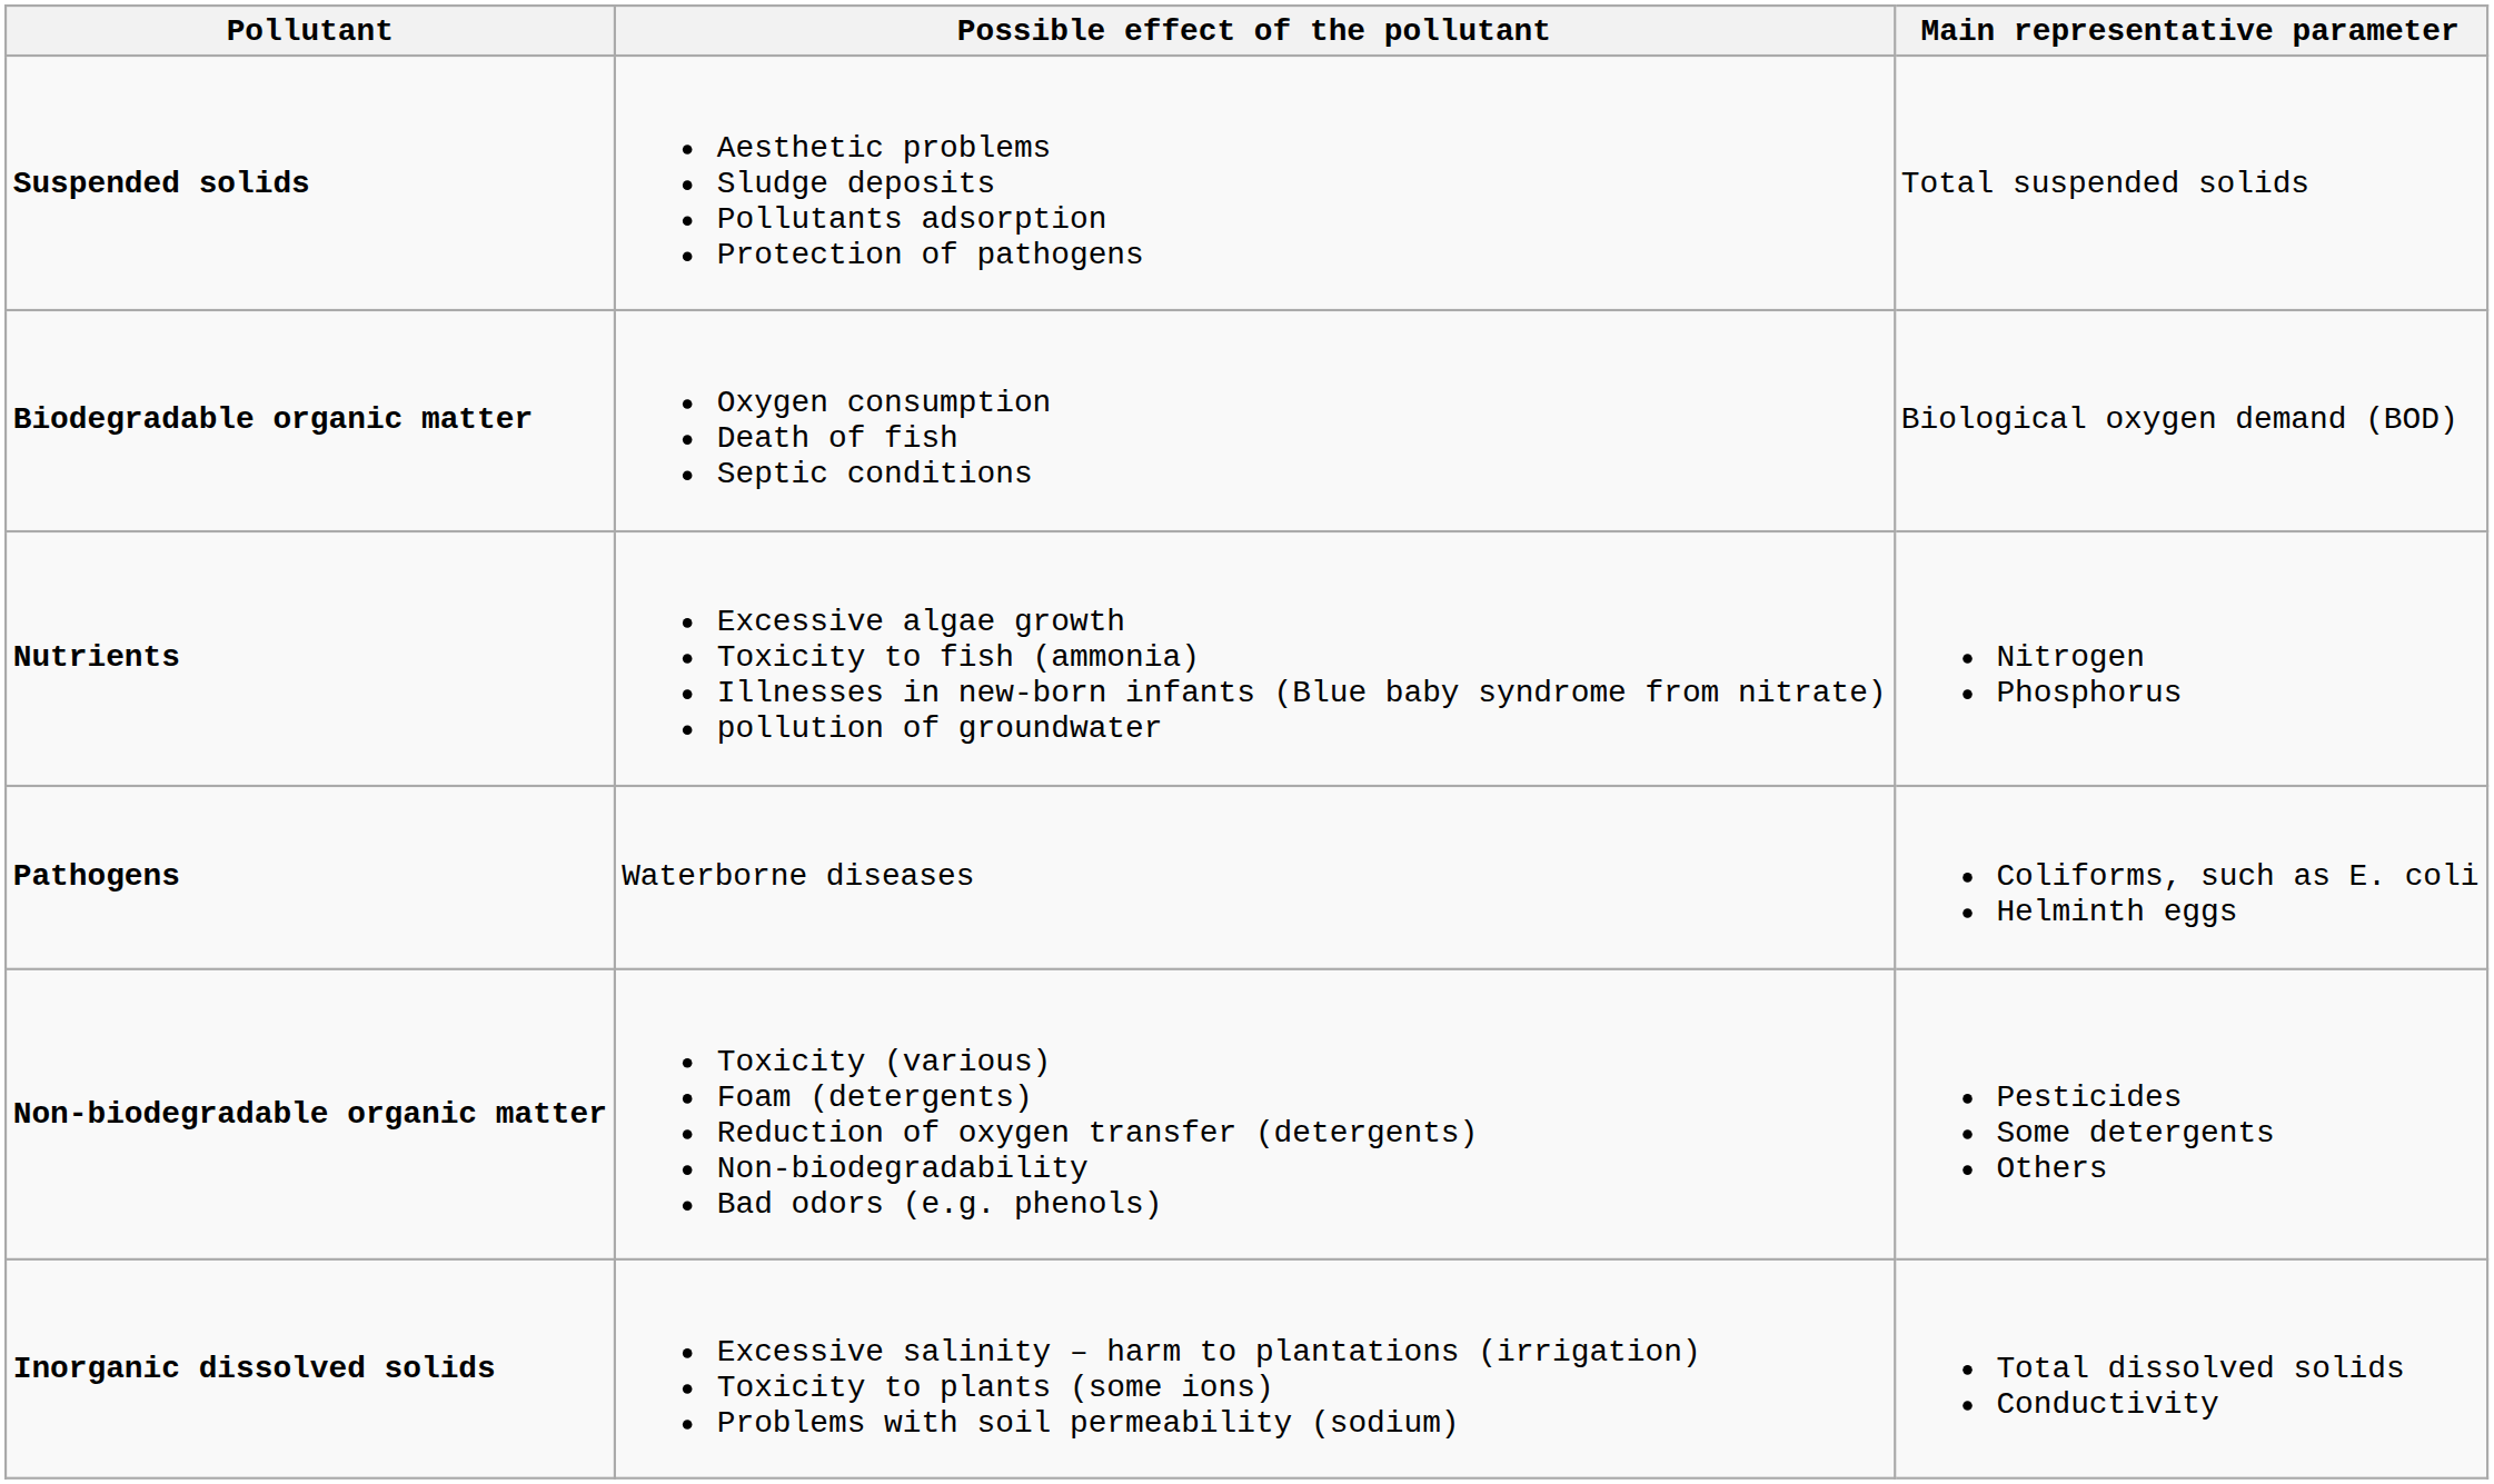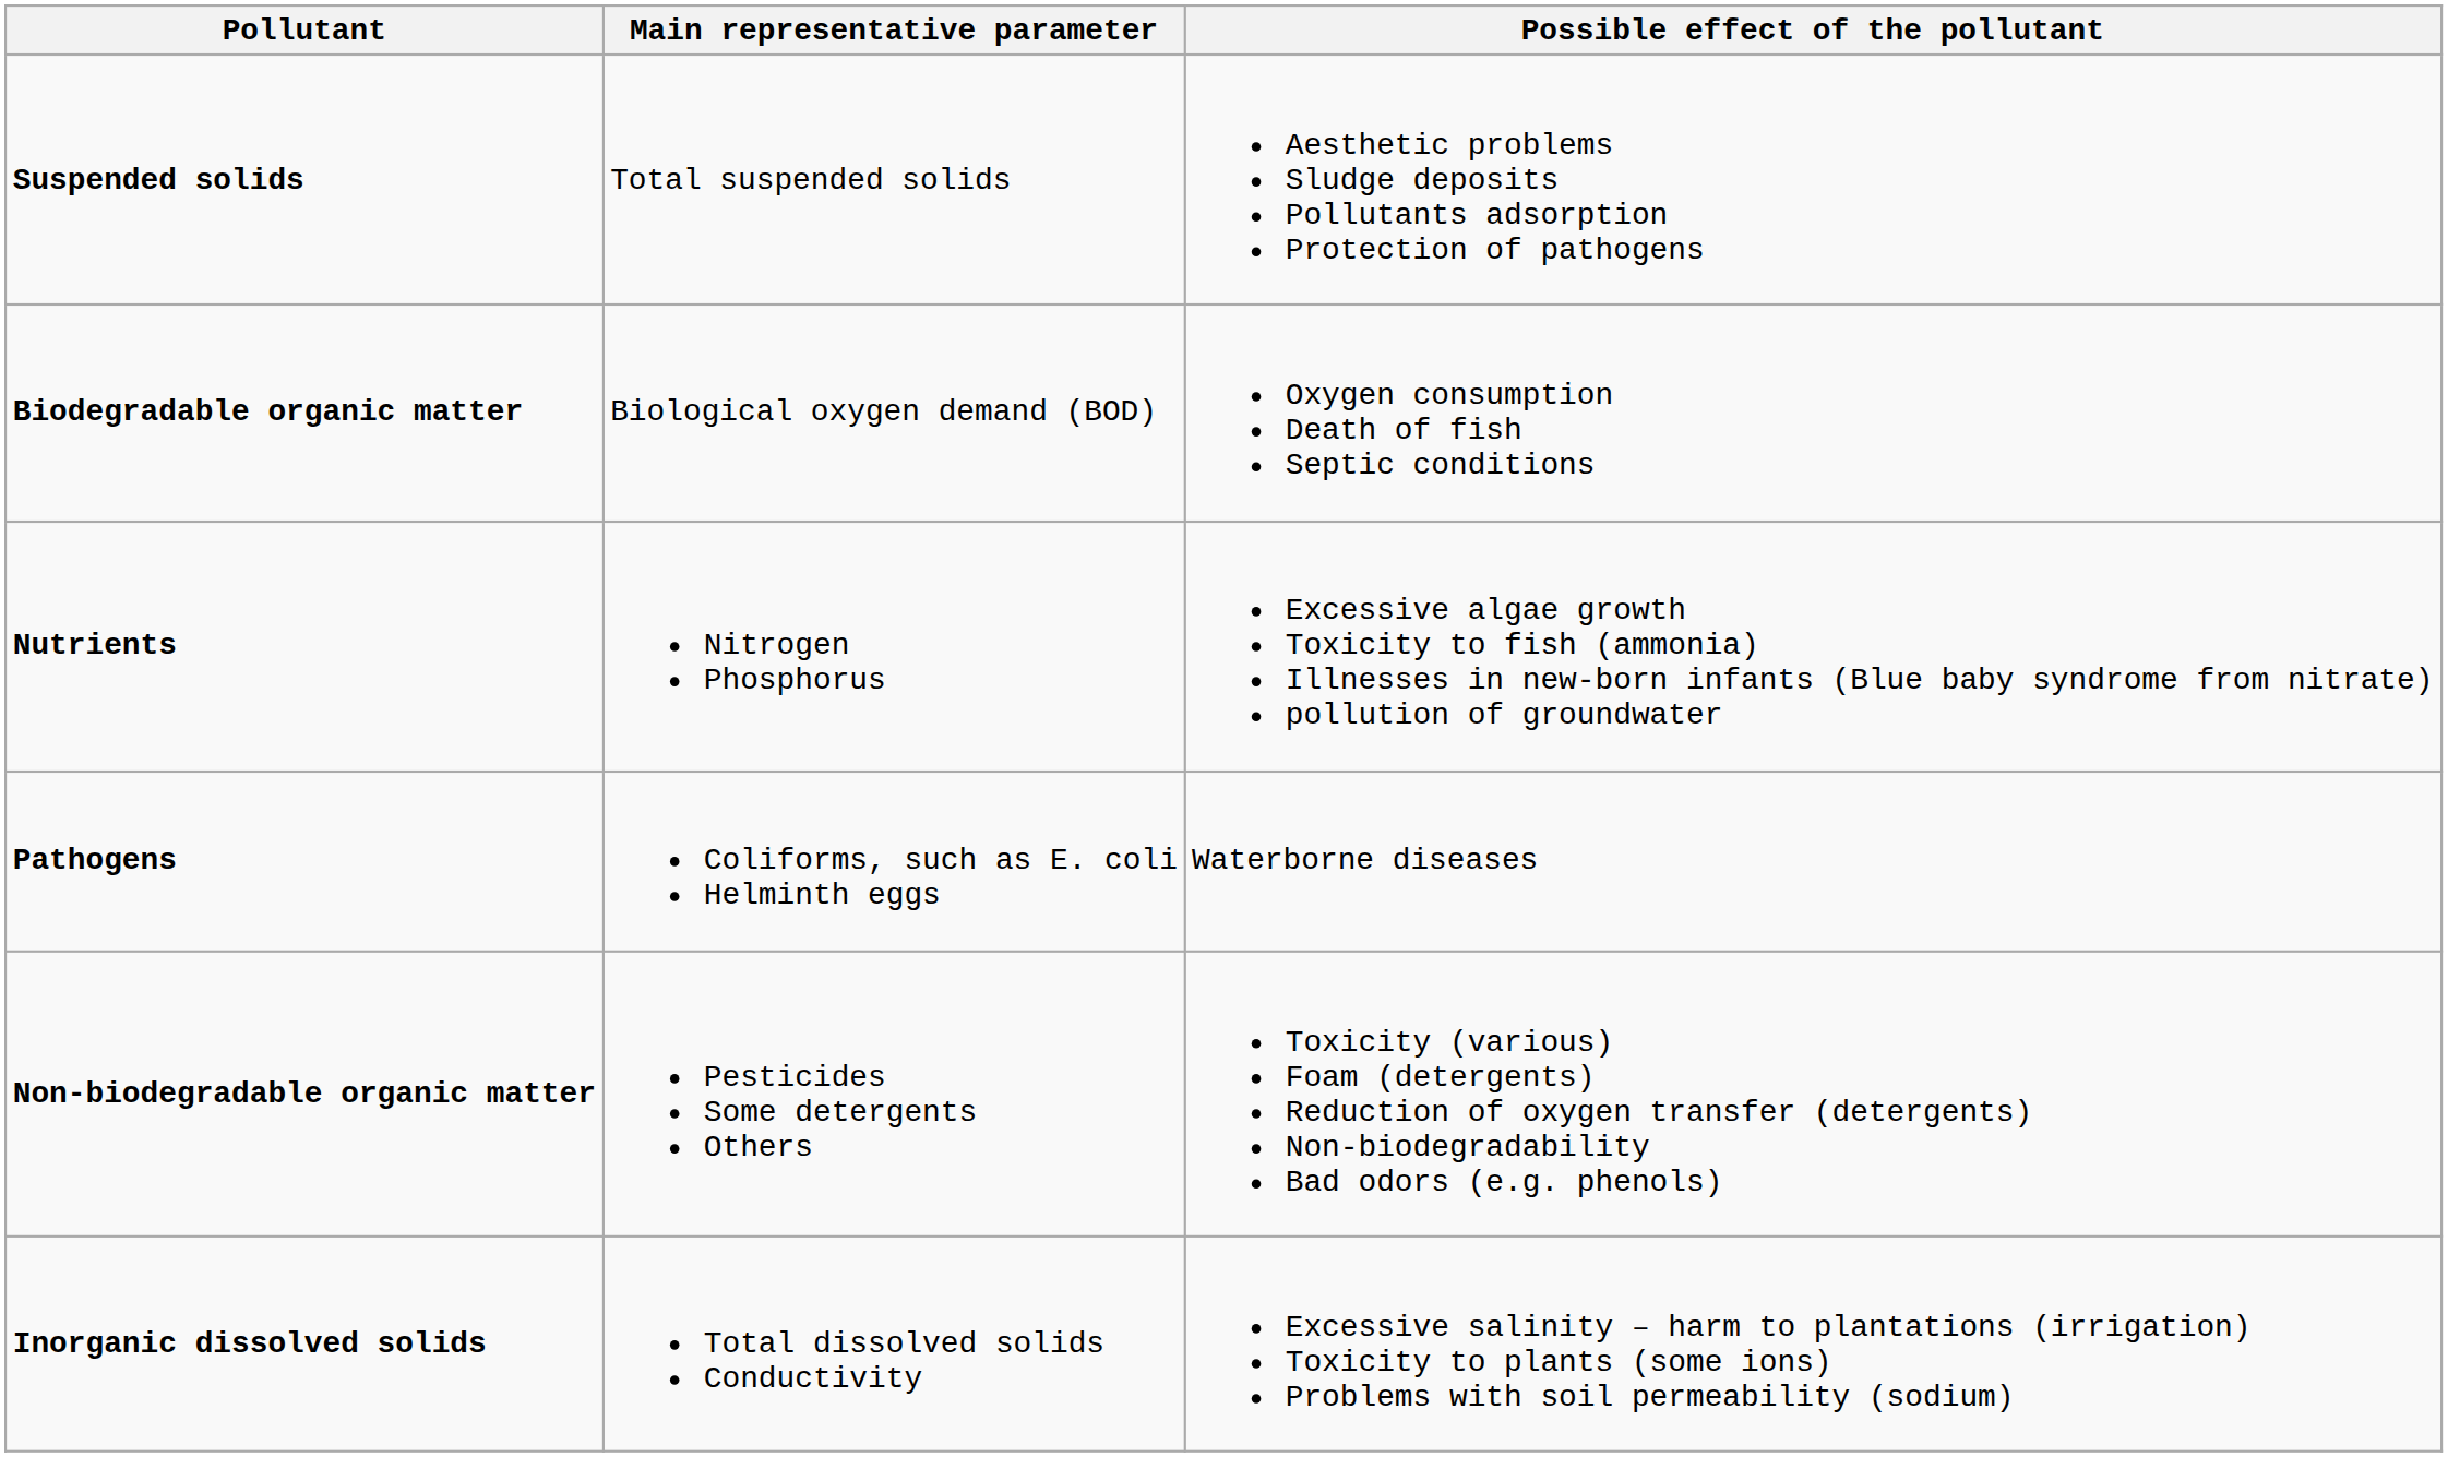columns swapped: Main representative parameter <-> Possible effect of the pollutant
